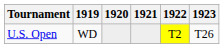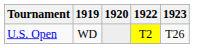- column: 1921
